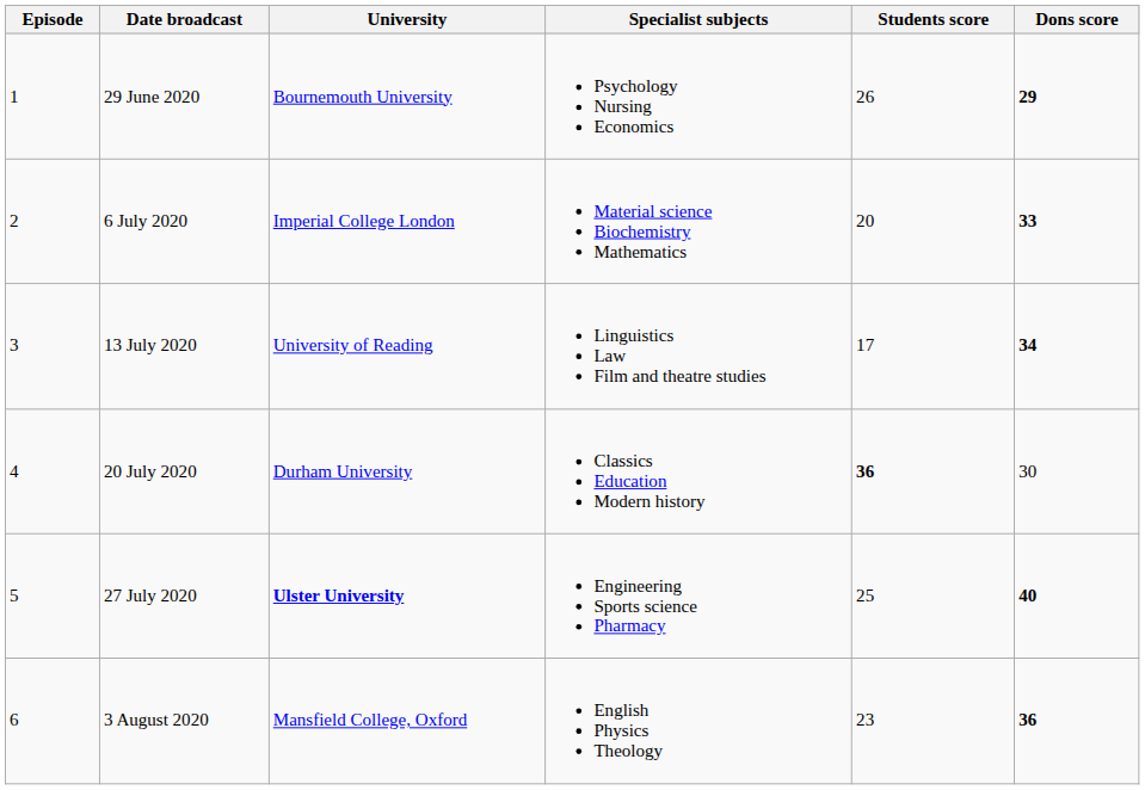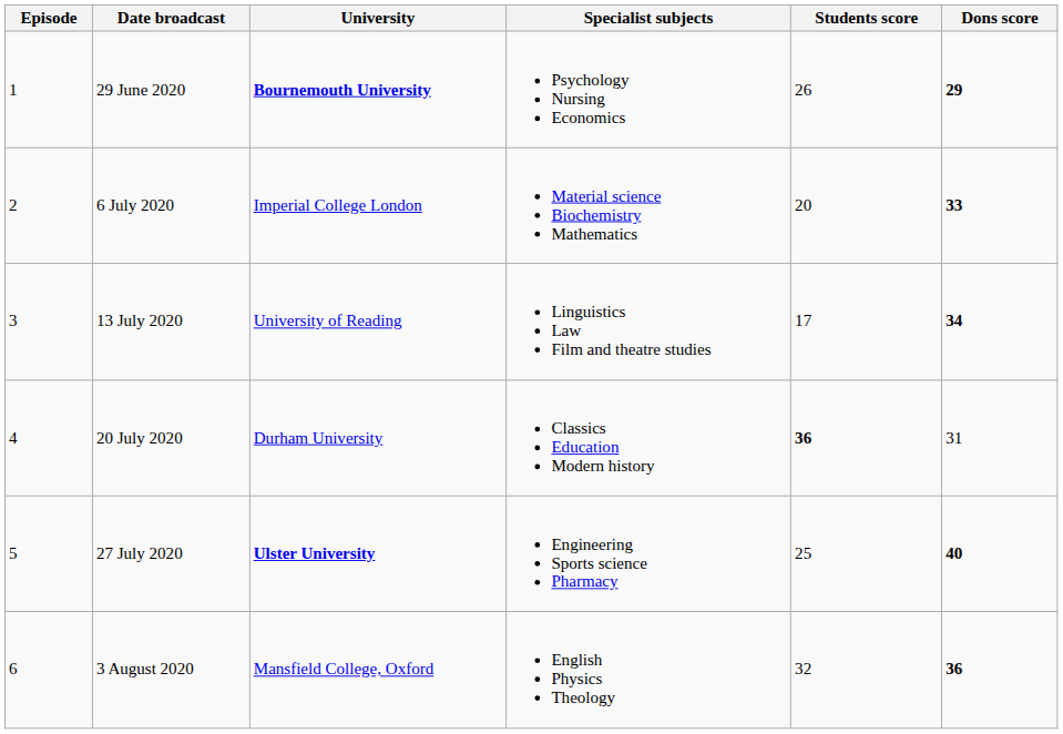29 June 2020 | University: normal -> bold
20 July 2020 | Dons score: 30 -> 31
3 August 2020 | Students score: 23 -> 32
